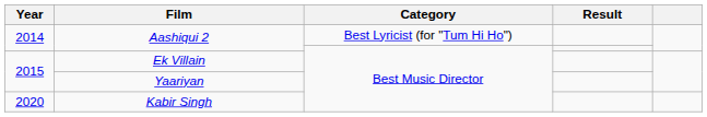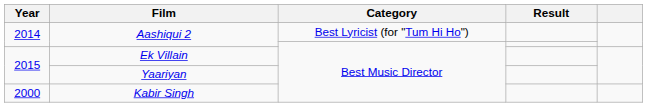Kabir Singh | Year: 2020 -> 2000
